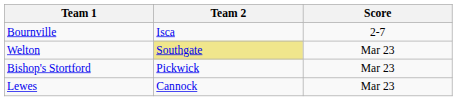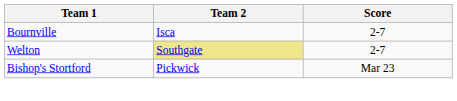Welton | Score: Mar 23 -> 2-7
- row: Lewes | Cannock | Mar 23
